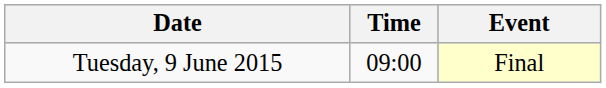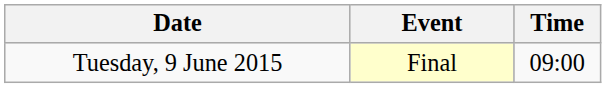columns swapped: Time <-> Event
